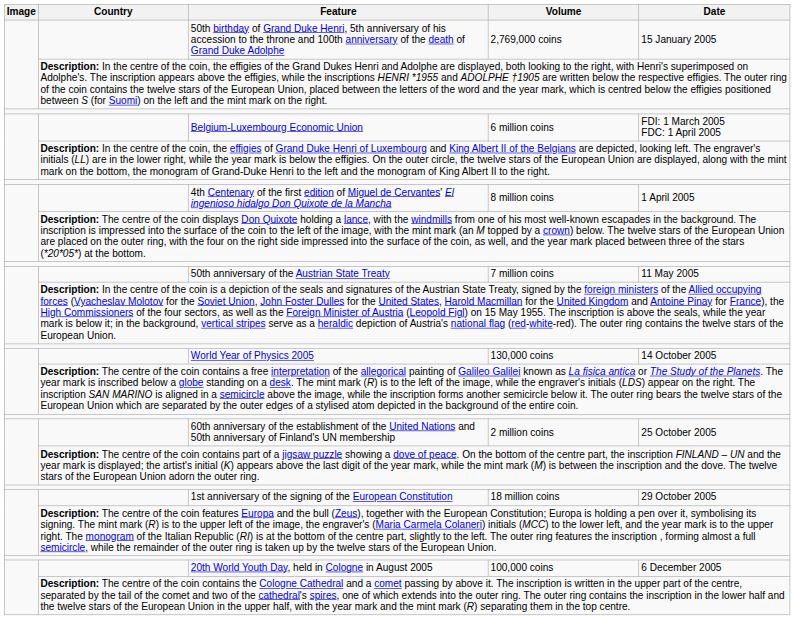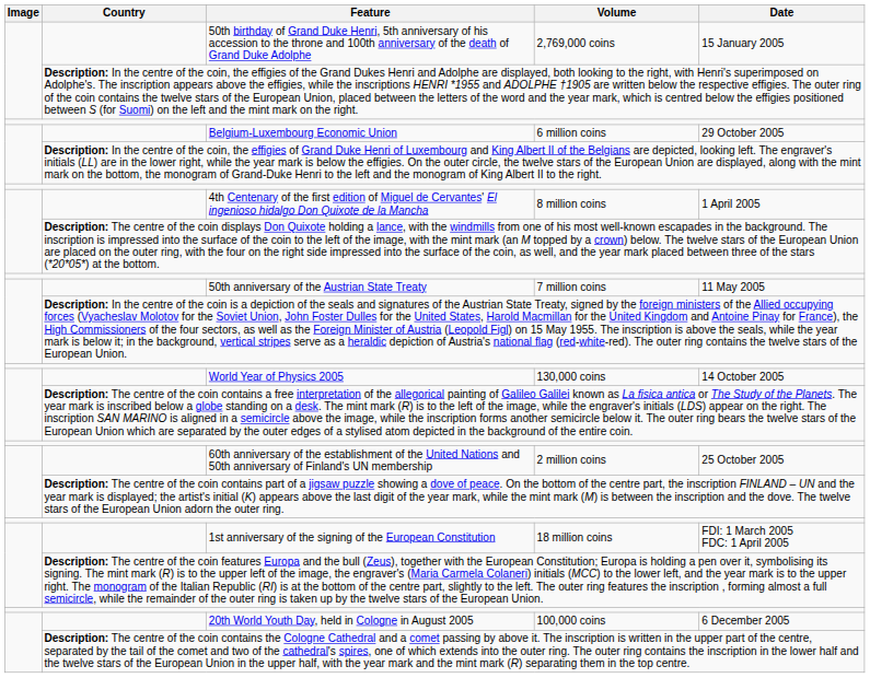Belgium-Luxembourg Economic Union | Date: FDI: 1 March 2005 FDC: 1 April 2005 -> 29 October 2005
1st anniversary of the signing of the European Constitution | Date: 29 October 2005 -> FDI: 1 March 2005 FDC: 1 April 2005
